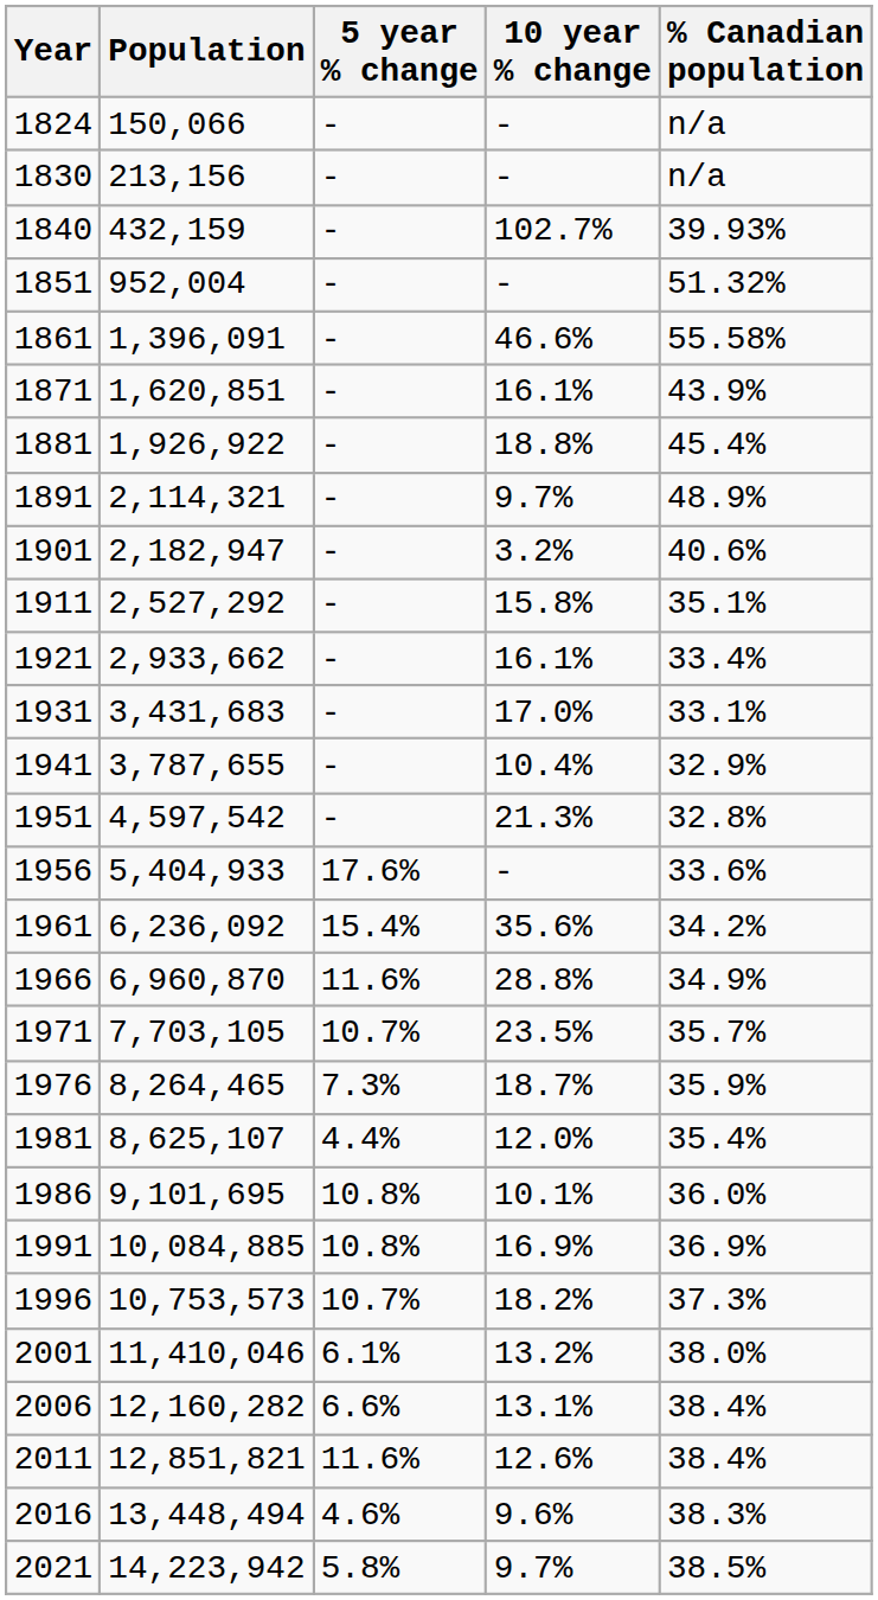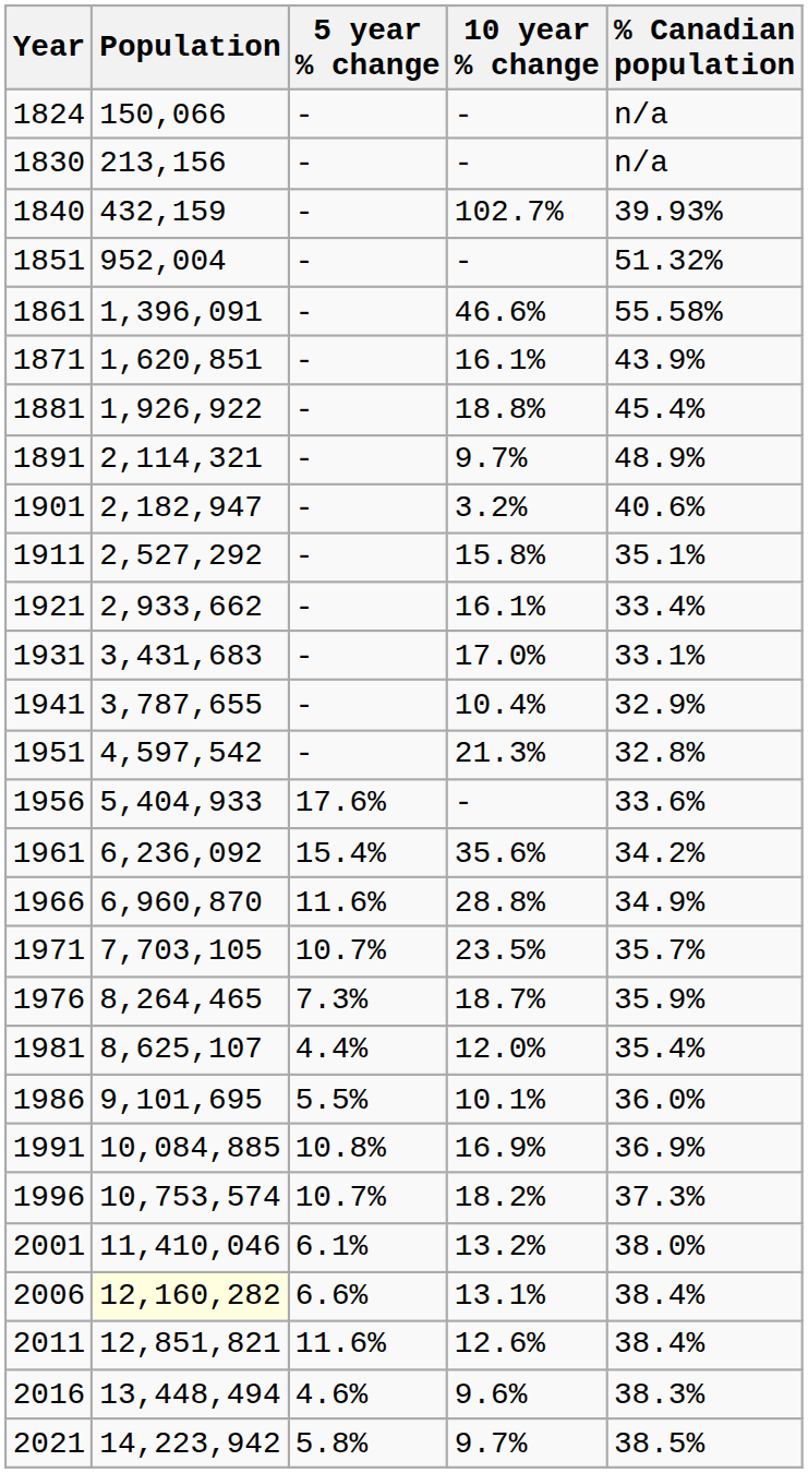1986 | 5 year % change: 10.8% -> 5.5%
1996 | Population: 10,753,573 -> 10,753,574
2006 | Population: no background -> lightyellow background
